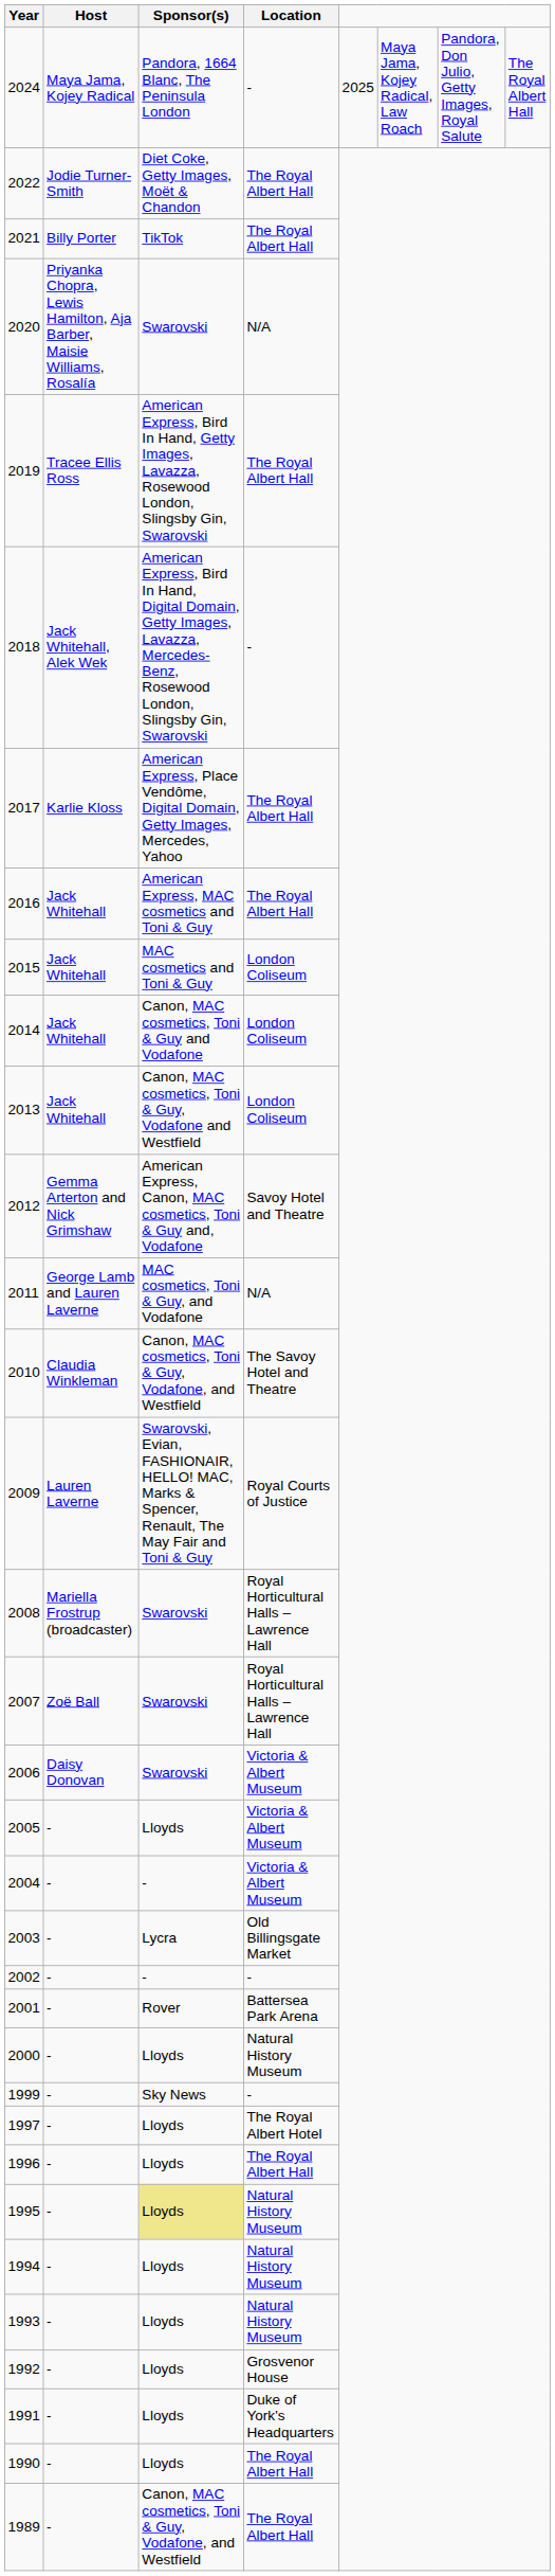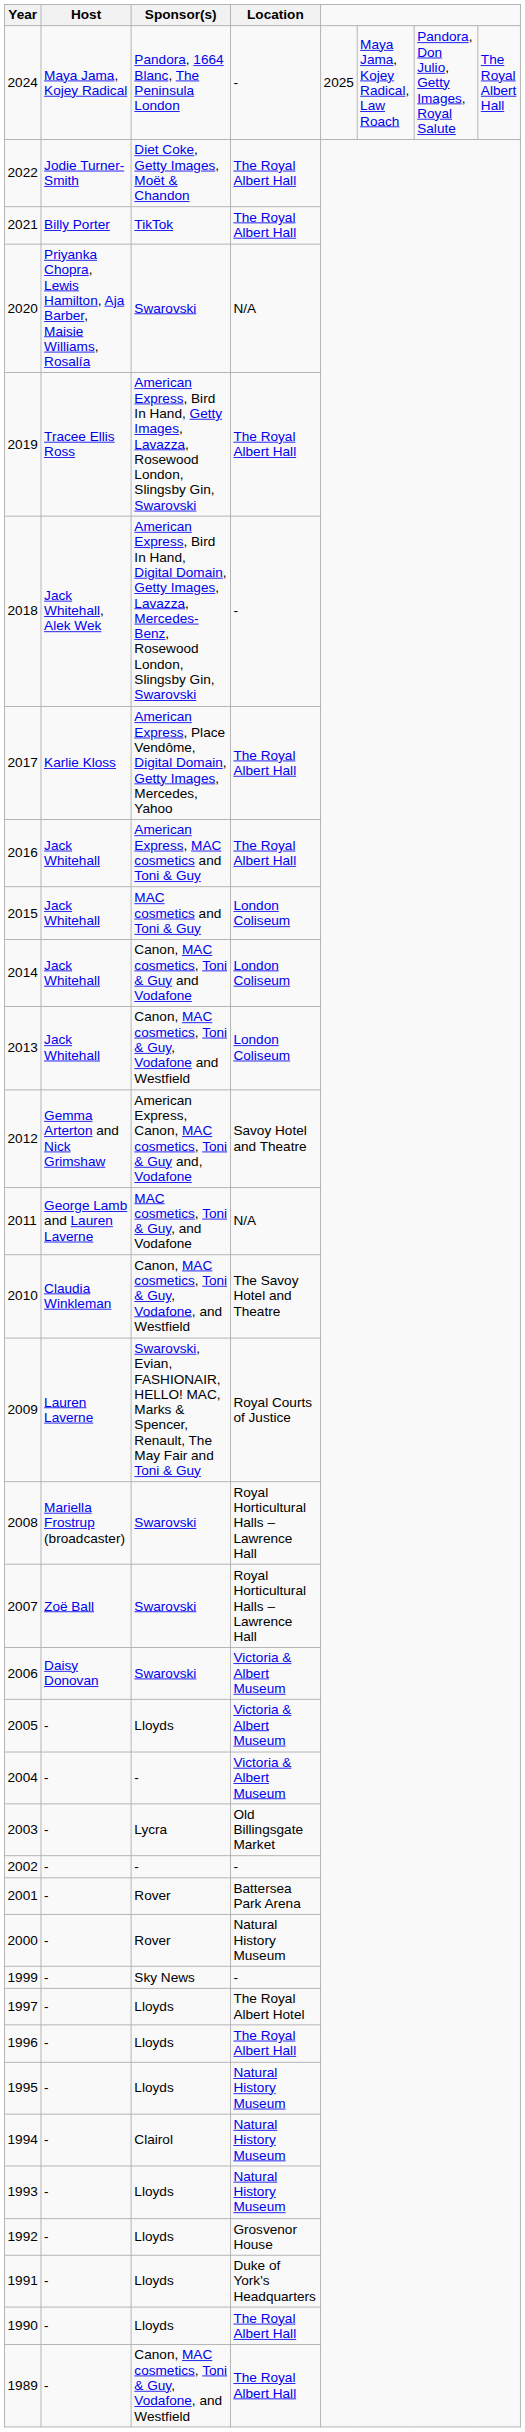2000 | Sponsor(s): Lloyds -> Rover
1995 | Sponsor(s): khaki background -> no background
1994 | Sponsor(s): Lloyds -> Clairol
